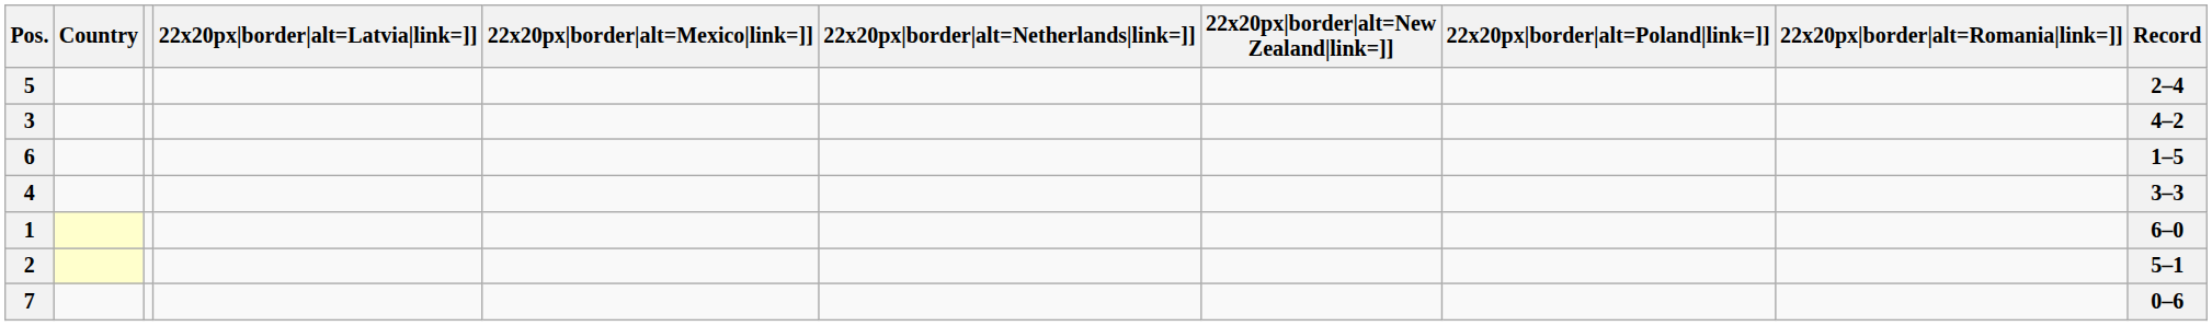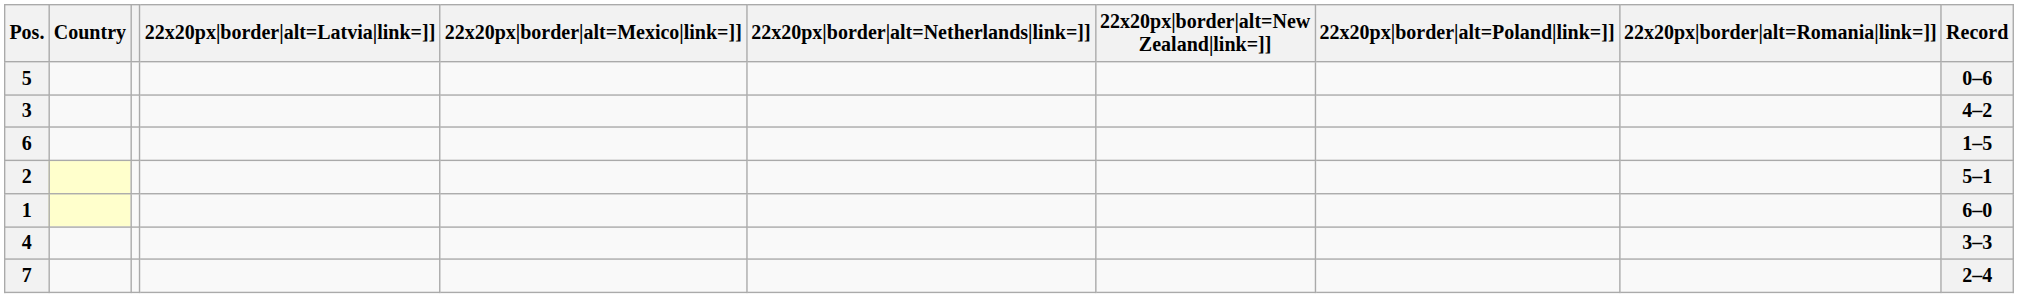5 | Record: 2–4 -> 0–6
rows swapped: 2 <-> 4
7 | Record: 0–6 -> 2–4
